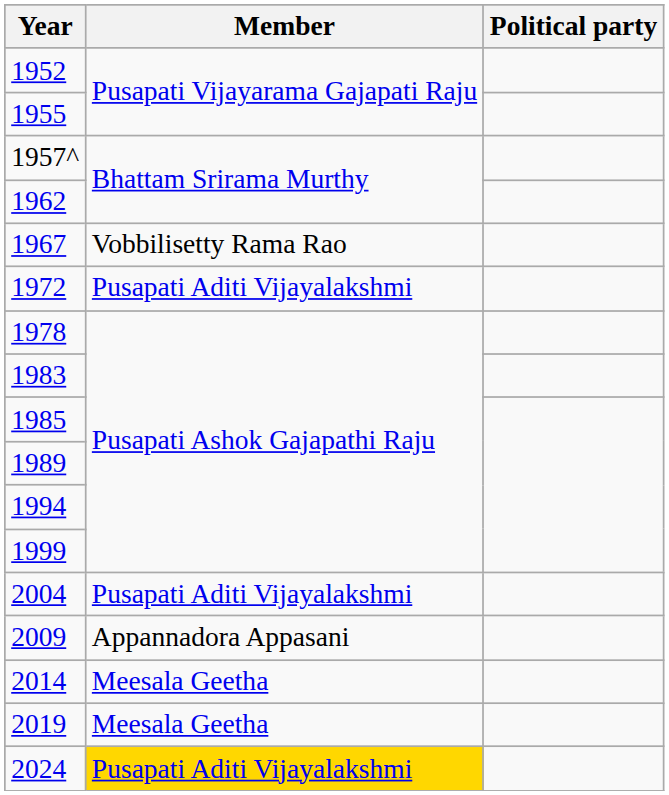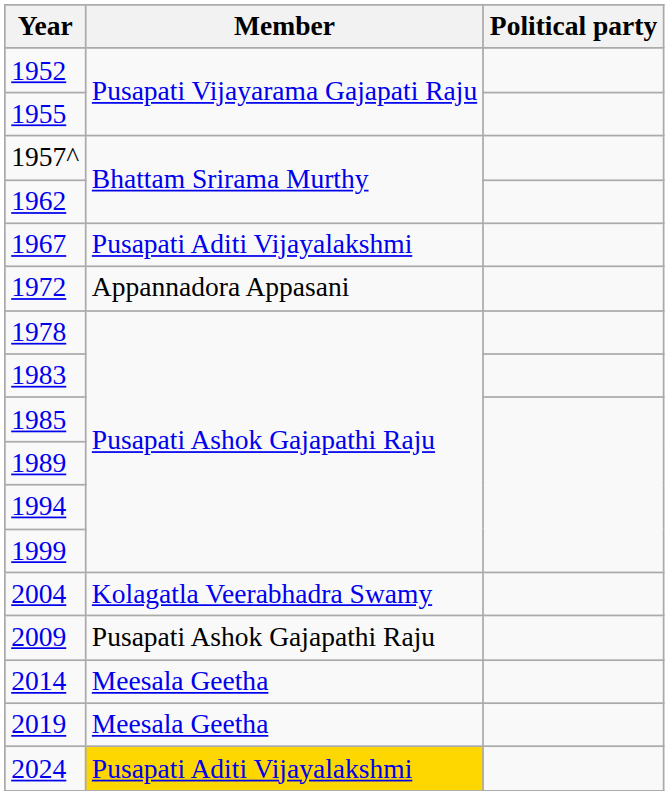1967 | Member: Vobbilisetty Rama Rao -> Pusapati Aditi Vijayalakshmi
1972 | Member: Pusapati Aditi Vijayalakshmi -> Appannadora Appasani
2004 | Member: Pusapati Aditi Vijayalakshmi -> Kolagatla Veerabhadra Swamy
2009 | Member: Appannadora Appasani -> Pusapati Ashok Gajapathi Raju
